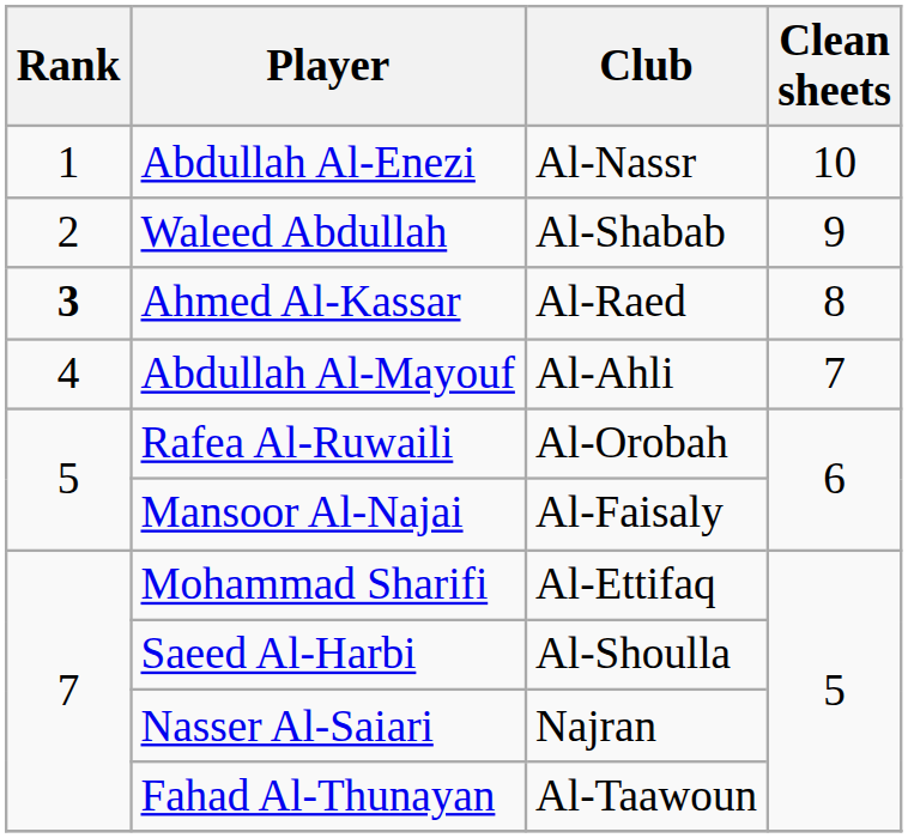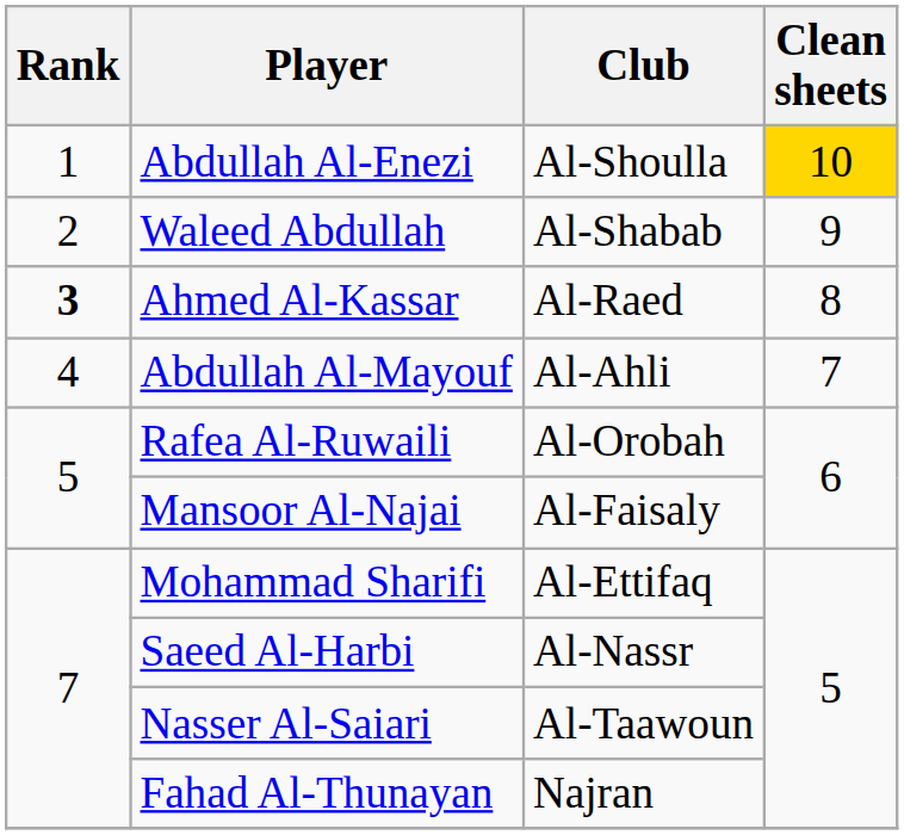Abdullah Al-Enezi | Club: Al-Nassr -> Al-Shoulla
Abdullah Al-Enezi | Clean sheets: no background -> gold background
Saeed Al-Harbi | Club: Al-Shoulla -> Al-Nassr
Nasser Al-Saiari | Club: Najran -> Al-Taawoun
Fahad Al-Thunayan | Club: Al-Taawoun -> Najran
